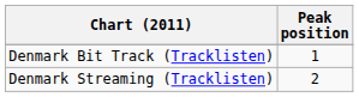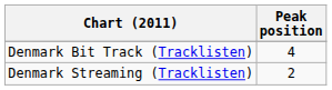Denmark Bit Track (Tracklisten) | Peak position: 1 -> 4
